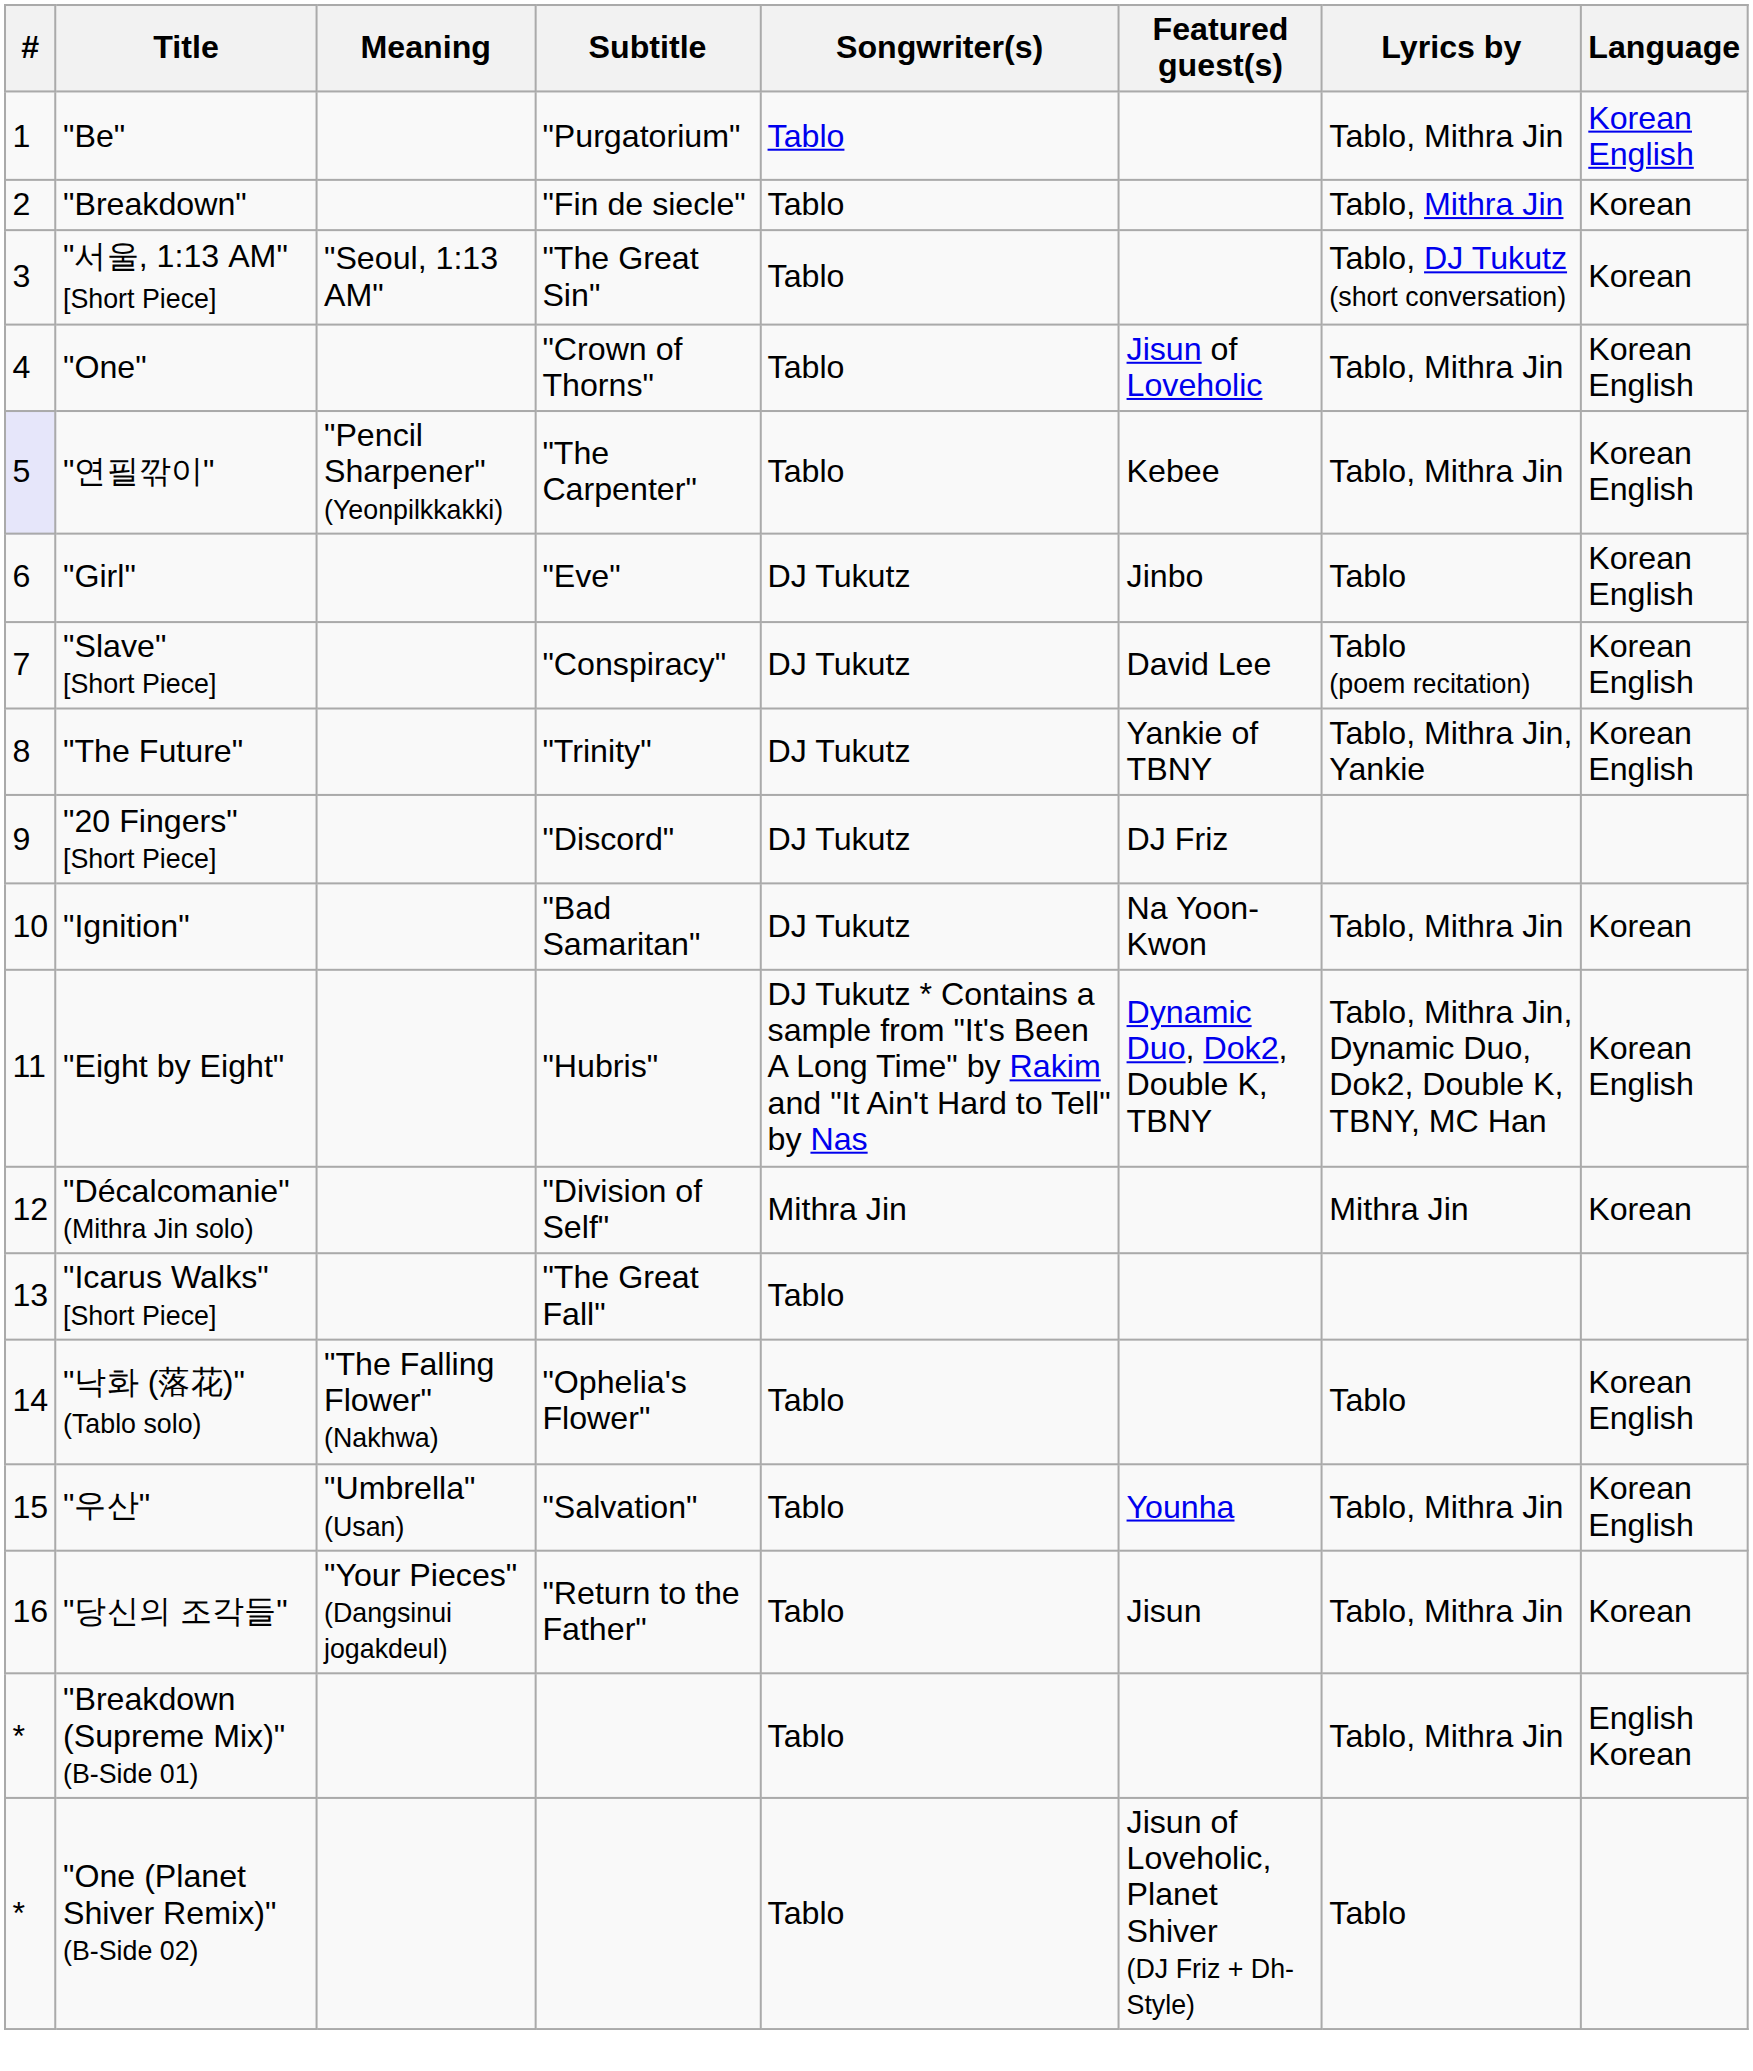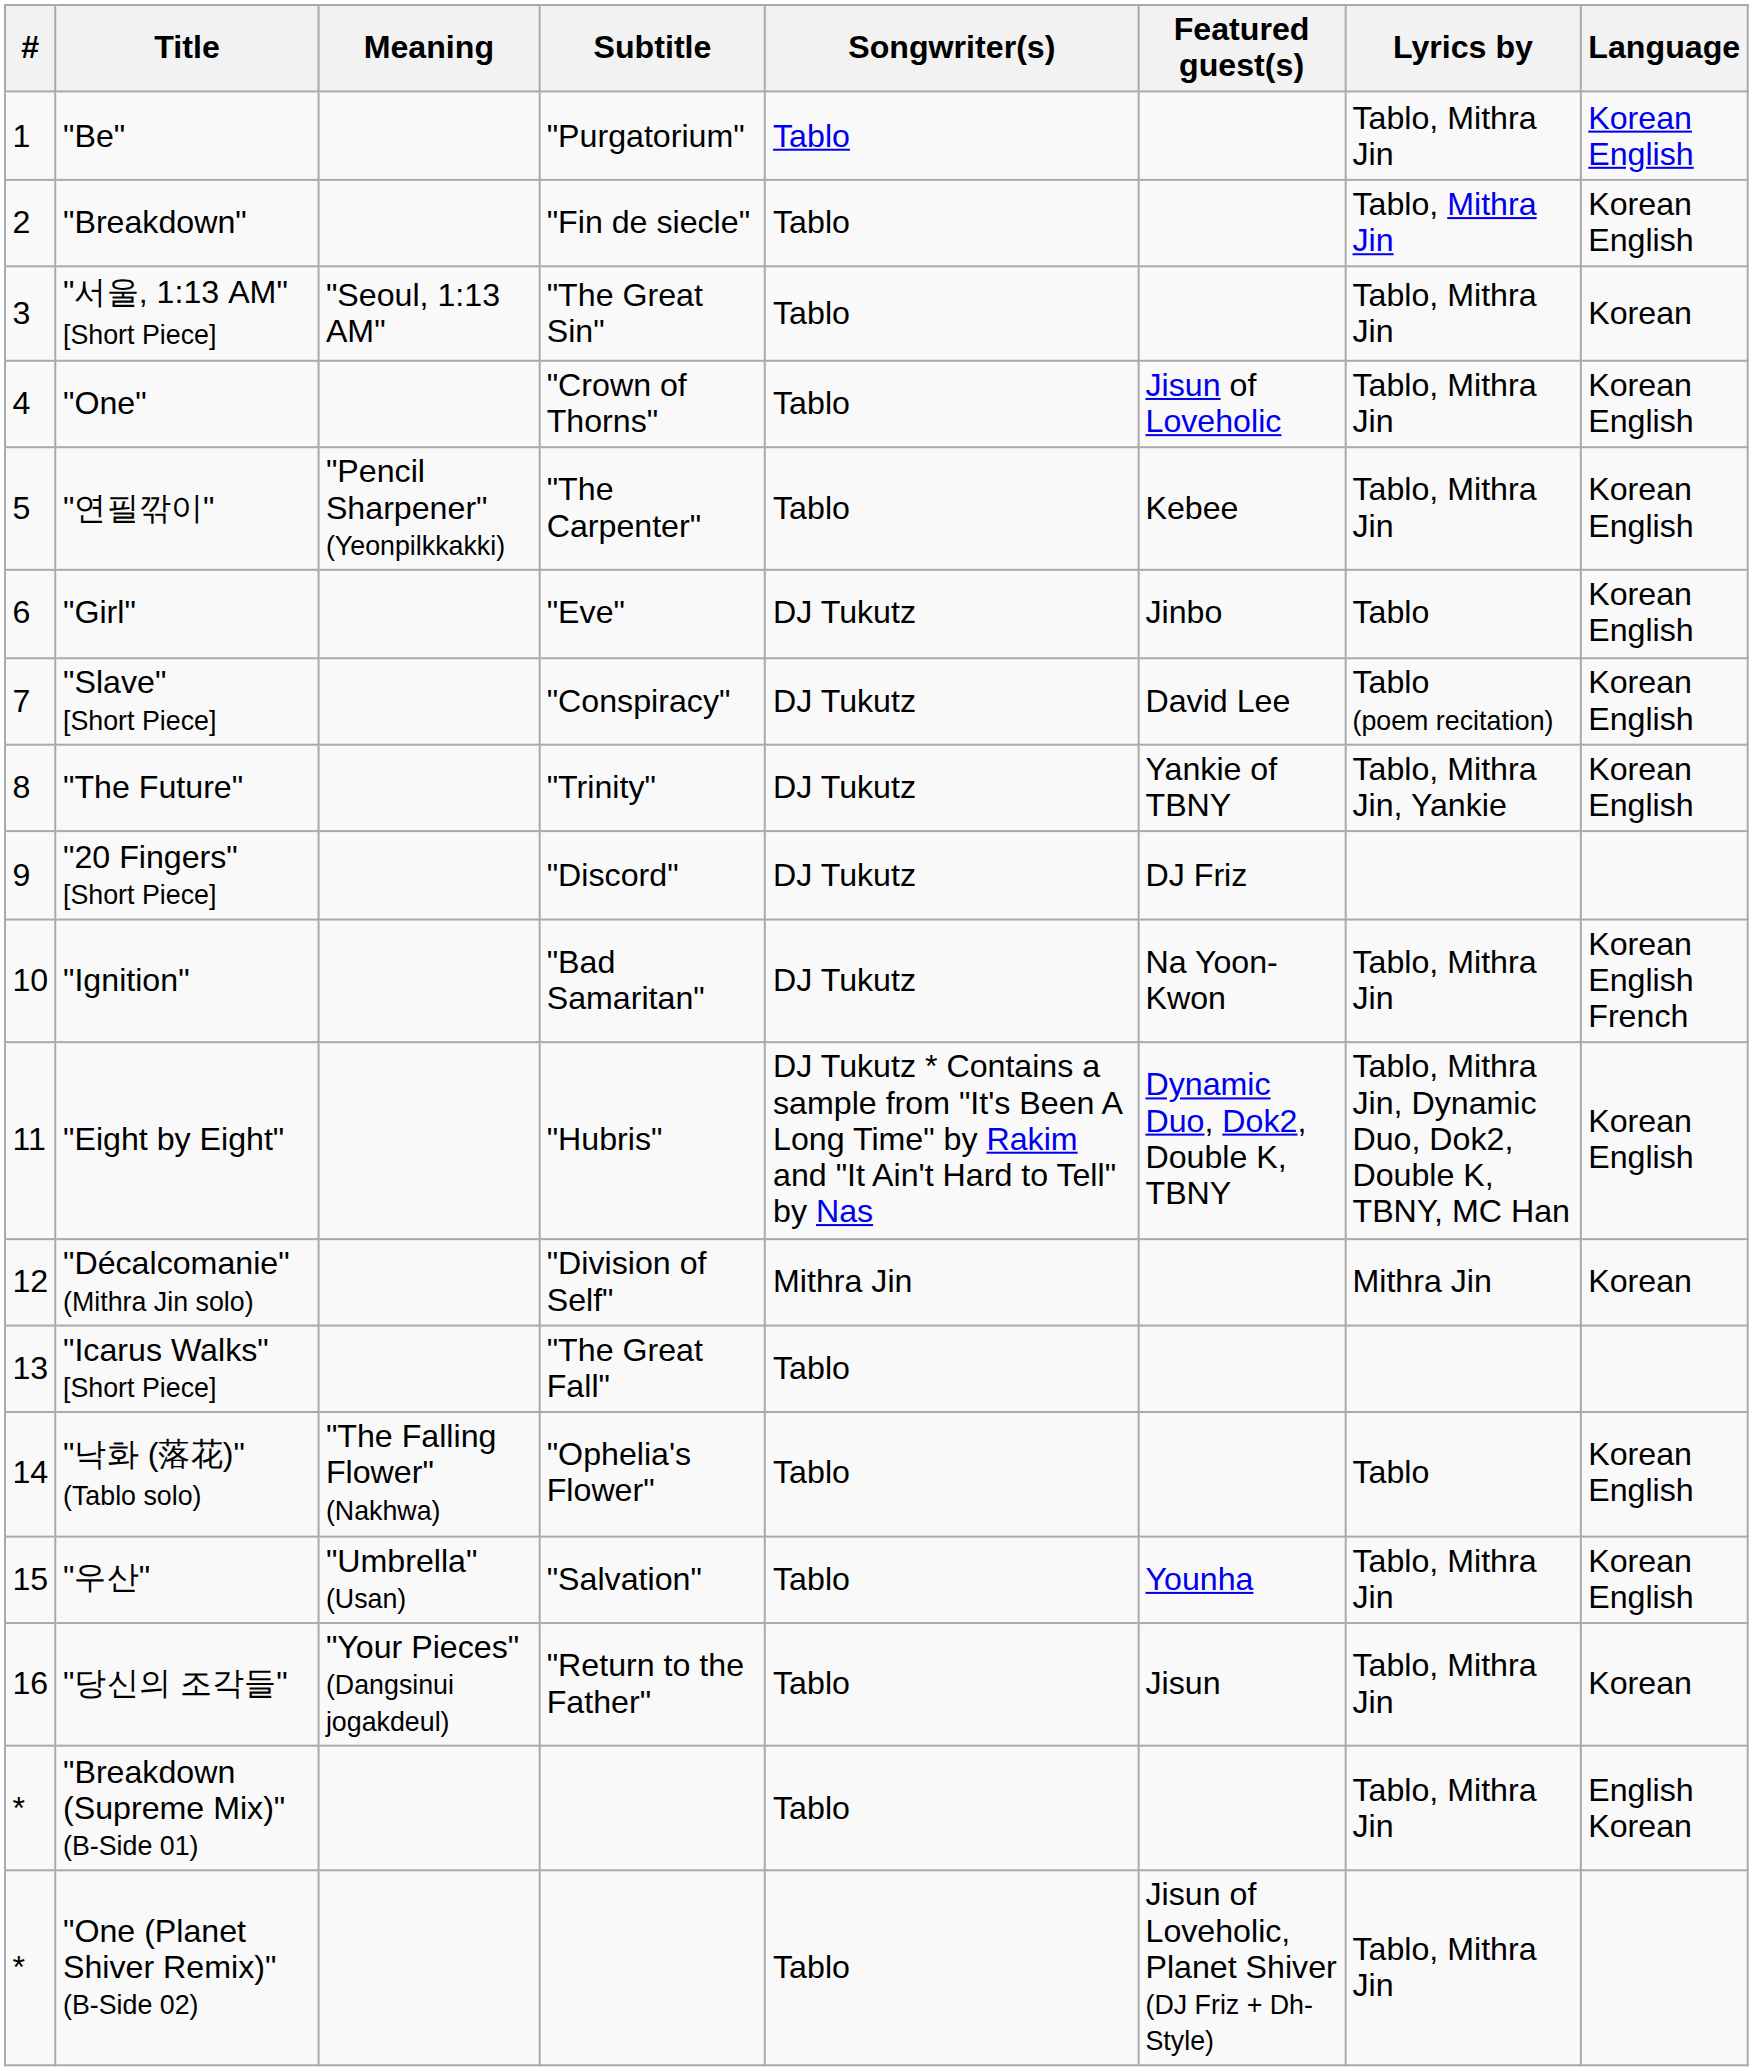"Breakdown" | Language: Korean -> Korean English
"서울, 1:13 AM" [Short Piece] | Lyrics by: Tablo, DJ Tukutz (short conversation) -> Tablo, Mithra Jin
"연필깎이" | #: lavender background -> no background
"Ignition" | Language: Korean -> Korean English French
"One (Planet Shiver Remix)" (B-Side 02) | Lyrics by: Tablo -> Tablo, Mithra Jin
